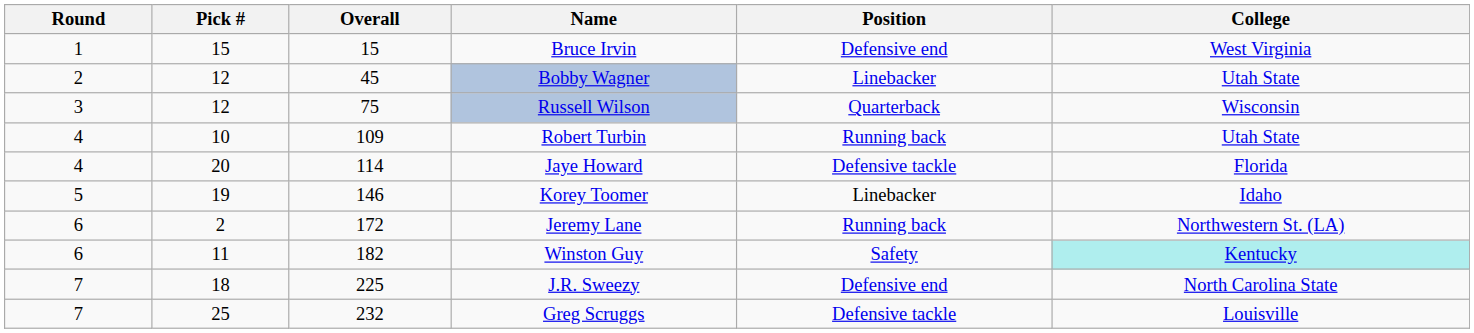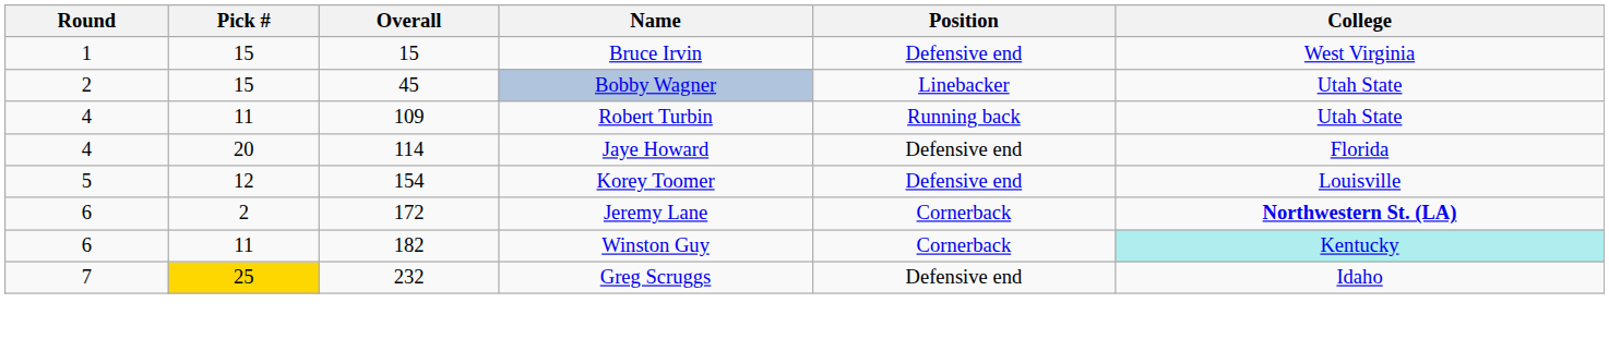Bobby Wagner | Pick #: 12 -> 15
- row: 3 | 12 | 75 | Russell Wilson | Quarterback | Wisconsin
Robert Turbin | Pick #: 10 -> 11
Jaye Howard | Position: Defensive tackle -> Defensive end
Korey Toomer | Pick #: 19 -> 12
Korey Toomer | Overall: 146 -> 154
Korey Toomer | Position: Linebacker -> Defensive end
Korey Toomer | College: Idaho -> Louisville
Jeremy Lane | Position: Running back -> Cornerback
Jeremy Lane | College: normal -> bold
Winston Guy | Position: Safety -> Cornerback
- row: 7 | 18 | 225 | J.R. Sweezy | Defensive end | North Carolina State
Greg Scruggs | Pick #: no background -> gold background
Greg Scruggs | Position: Defensive tackle -> Defensive end
Greg Scruggs | College: Louisville -> Idaho
